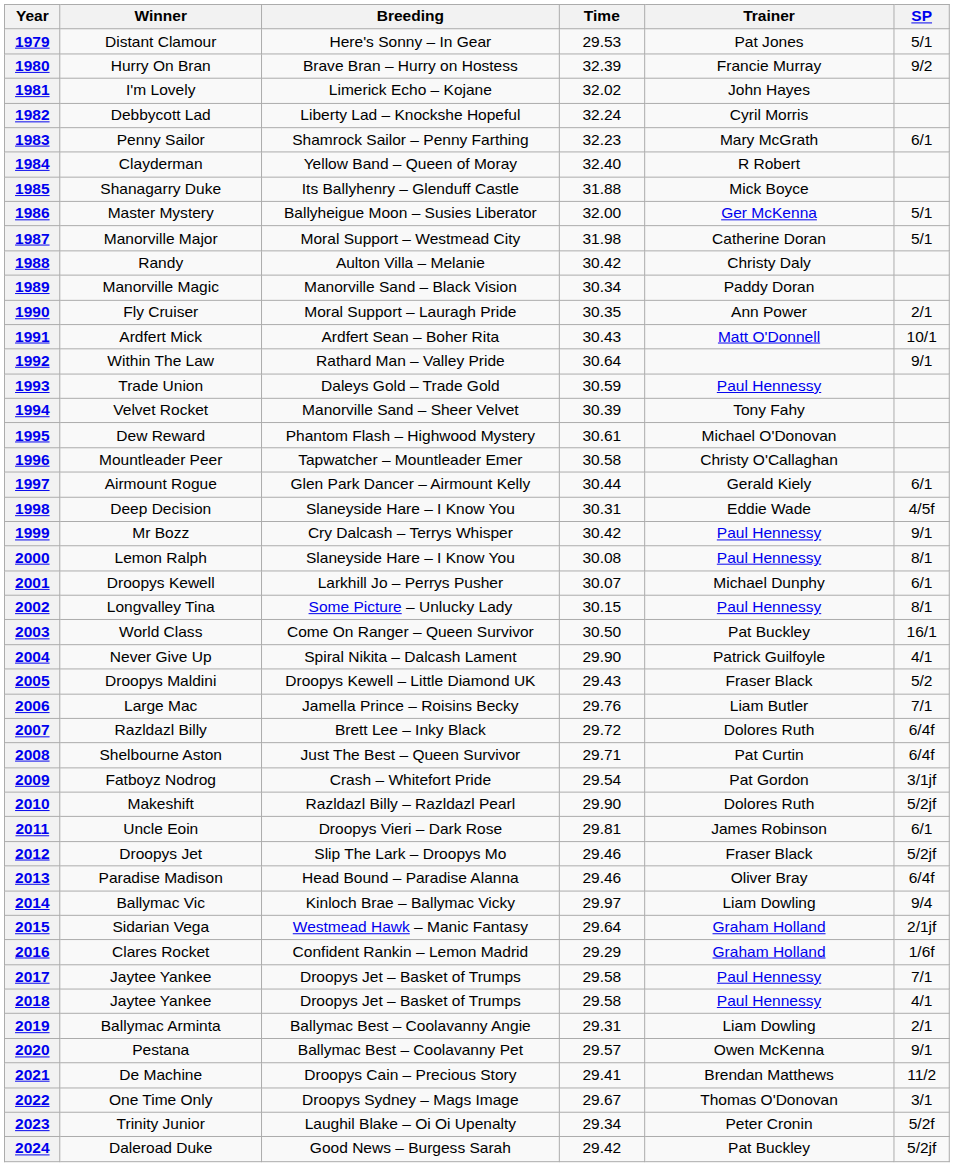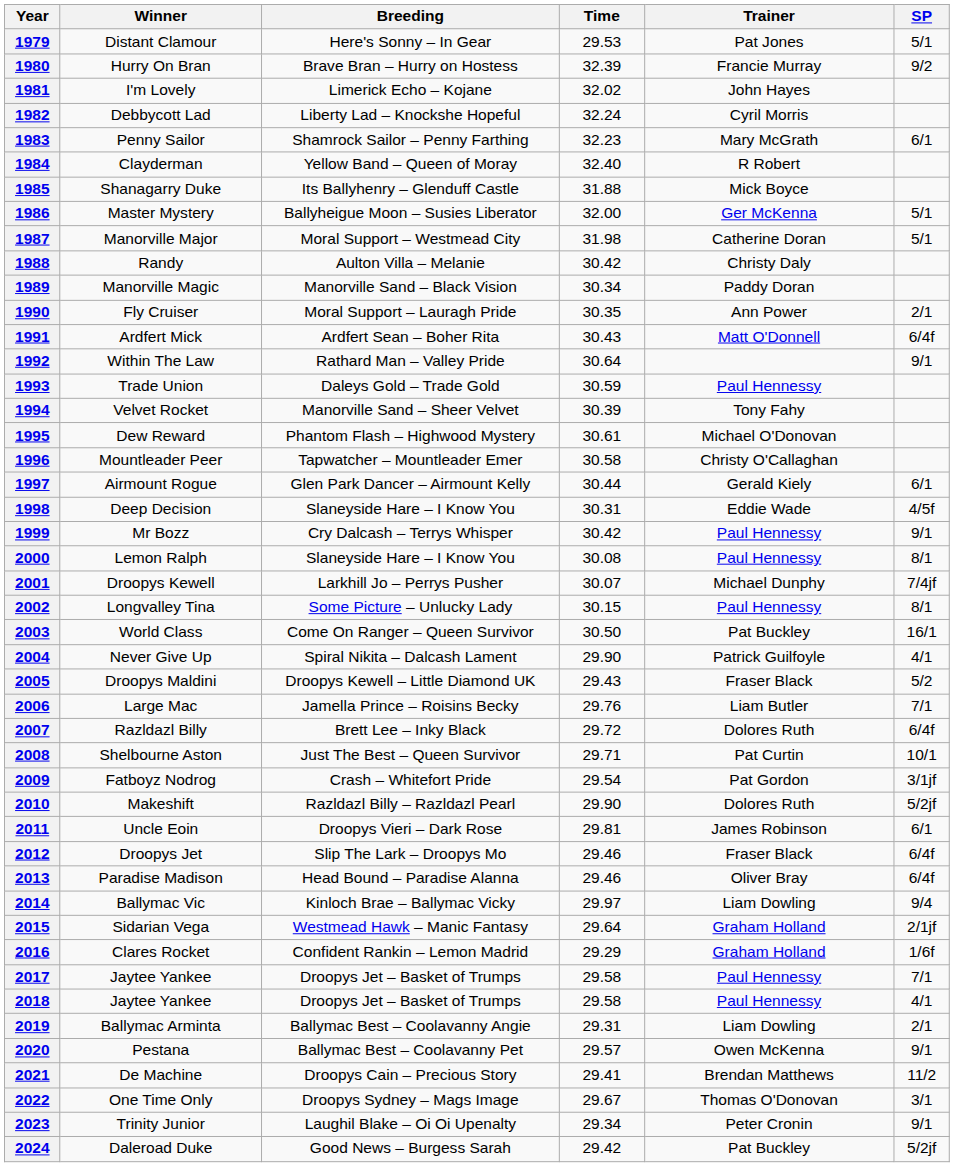1991 | SP: 10/1 -> 6/4f
2001 | SP: 6/1 -> 7/4jf
2008 | SP: 6/4f -> 10/1
2012 | SP: 5/2jf -> 6/4f
2023 | SP: 5/2f -> 9/1
